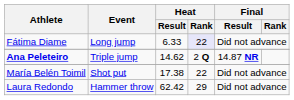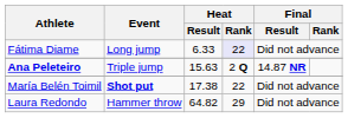Ana Peleteiro | Heat / Result: 14.62 -> 15.63
María Belén Toimil | Event: normal -> bold
Laura Redondo | Heat / Result: 62.42 -> 64.82
